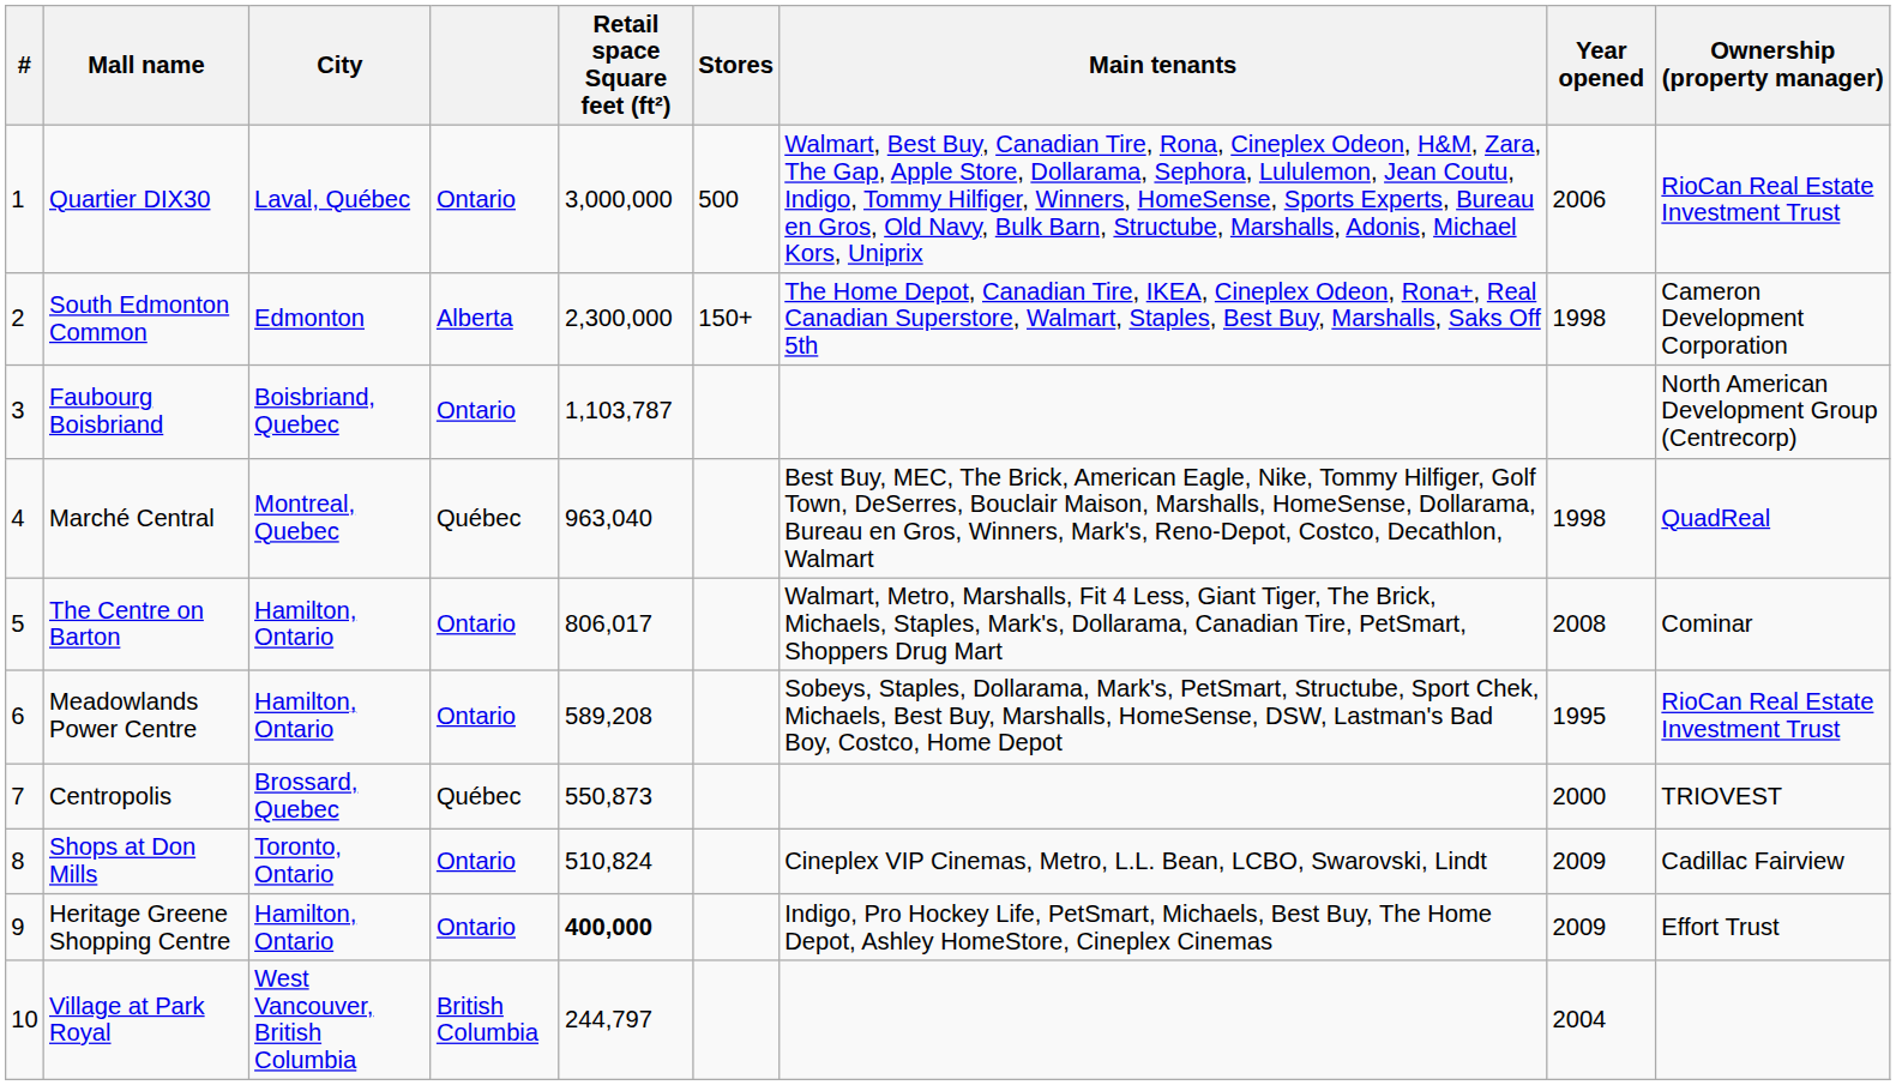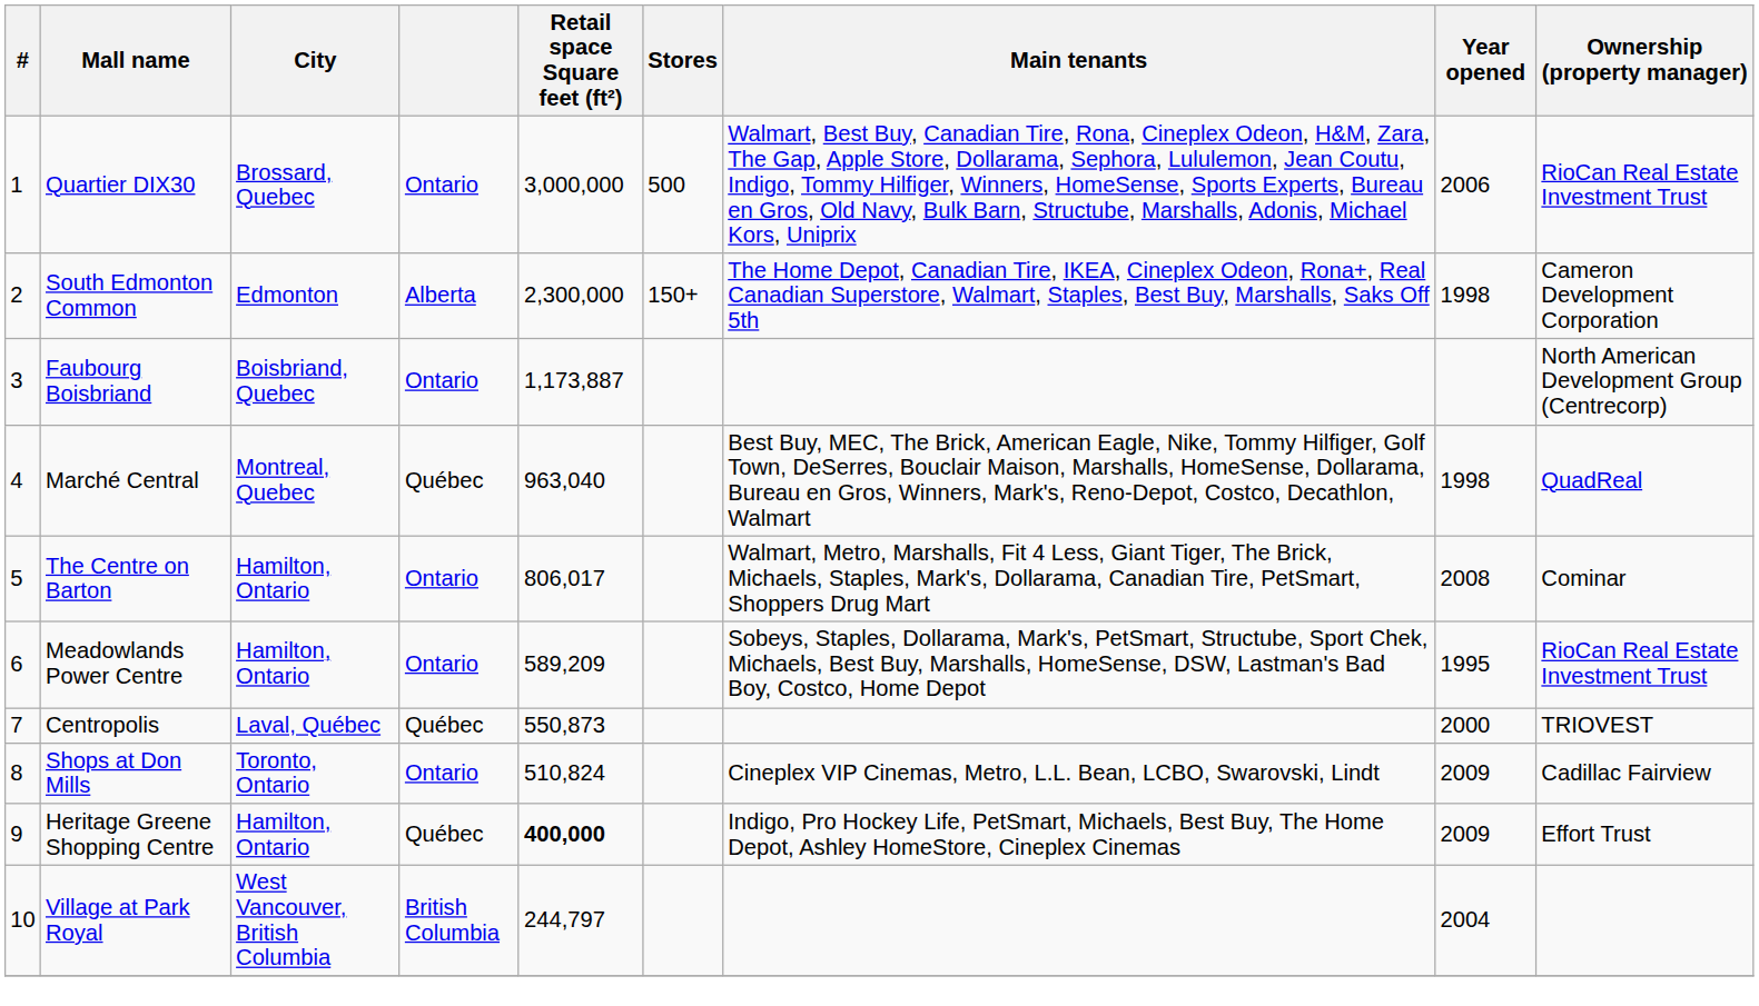Quartier DIX30 | City: Laval, Québec -> Brossard, Quebec
Faubourg Boisbriand | Retail space Square feet (ft²): 1,103,787 -> 1,173,887
Meadowlands Power Centre | Retail space Square feet (ft²): 589,208 -> 589,209
Centropolis | City: Brossard, Quebec -> Laval, Québec
Heritage Greene Shopping Centre | column 4: Ontario -> Québec
